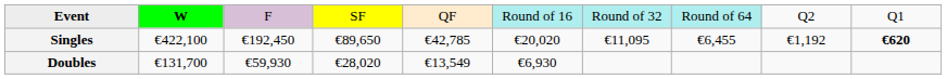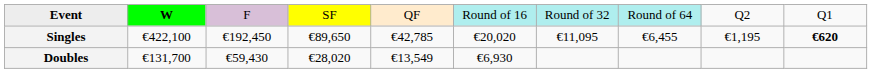Singles | column 9: €1,192 -> €1,195
Doubles | column 3: €59,930 -> €59,430
